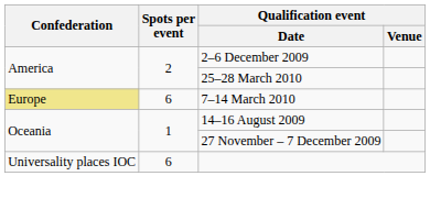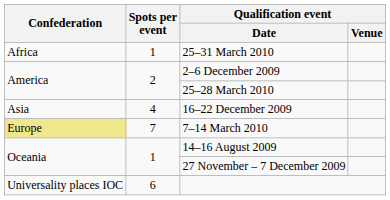+ row: Africa | 1 | 25–31 March 2010
+ row: Asia | 4 | 16–22 December 2009
7–14 March 2010 | Spots per event: 6 -> 7
